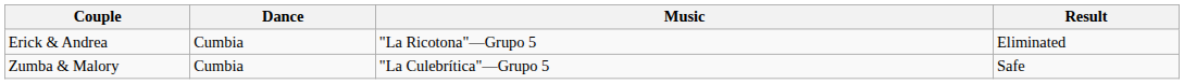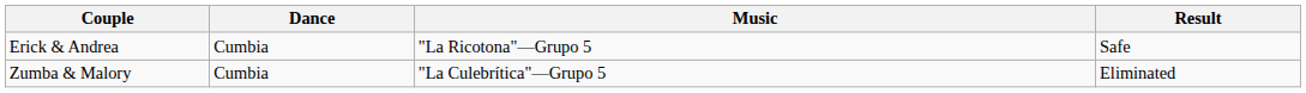Erick & Andrea | Result: Eliminated -> Safe
Zumba & Malory | Result: Safe -> Eliminated
